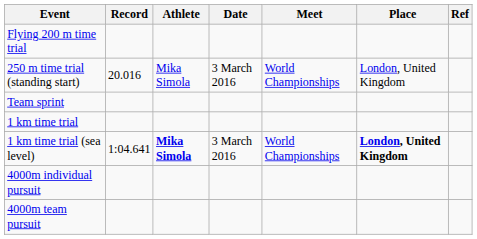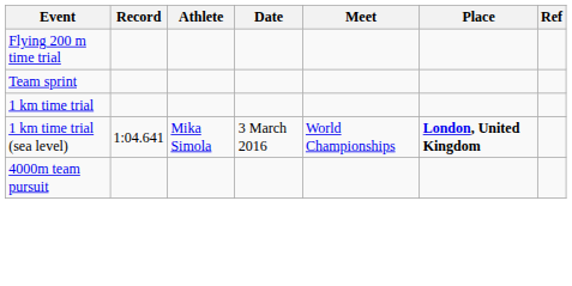- row: 250 m time trial (standing start) | 20.016 | Mika Simola | 3 March 2016 | World Championships | London, United Kingdom
1 km time trial (sea level) | Athlete: bold -> normal
- row: 4000m individual pursuit
